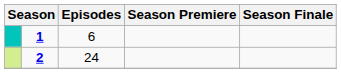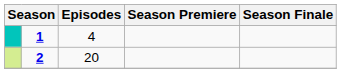1 | Episodes: 6 -> 4
2 | Episodes: 24 -> 20
